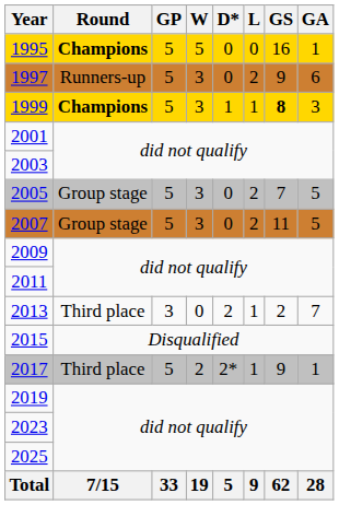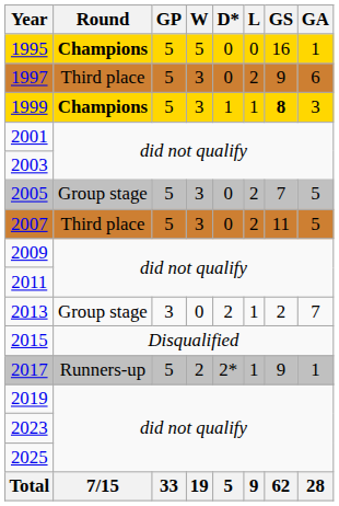1997 | Round: Runners-up -> Third place
2007 | Round: Group stage -> Third place
2013 | Round: Third place -> Group stage
2017 | Round: Third place -> Runners-up
